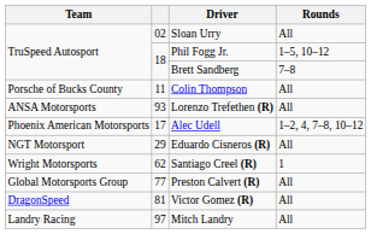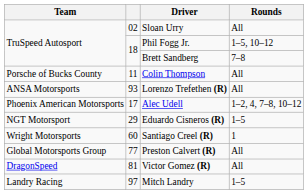Eduardo Cisneros (R) | Rounds: All -> 1–5
Santiago Creel (R) | column 2: 62 -> 60
Mitch Landry | Rounds: All -> 1–5
